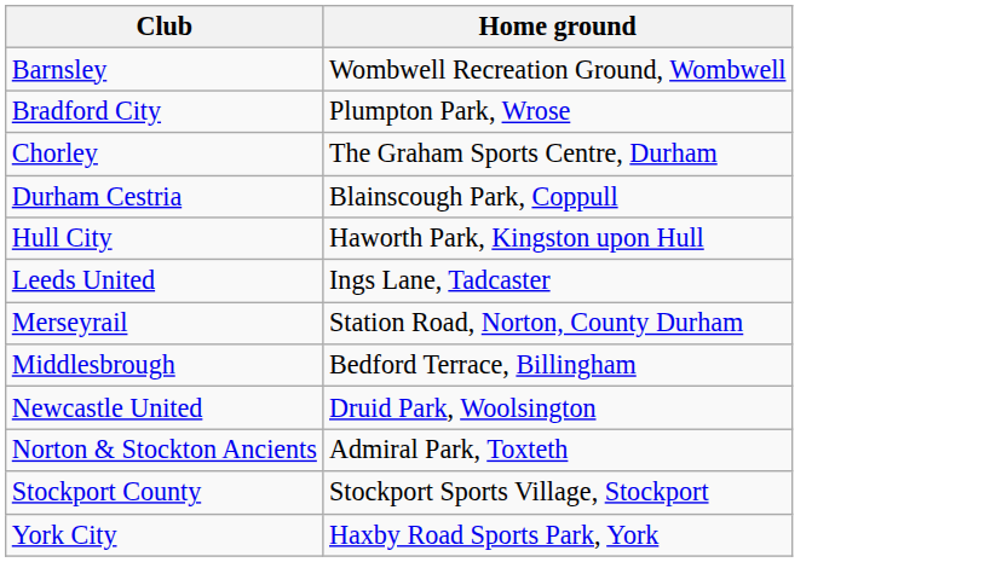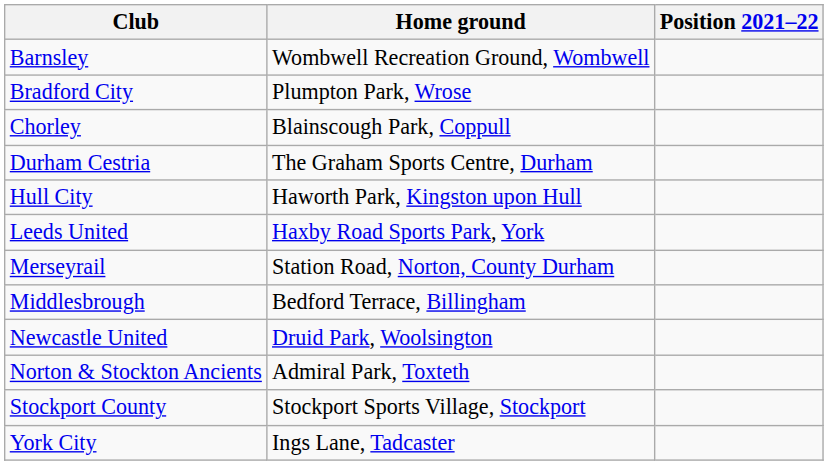+ column: Position 2021–22
Chorley | Home ground: The Graham Sports Centre, Durham -> Blainscough Park, Coppull
Durham Cestria | Home ground: Blainscough Park, Coppull -> The Graham Sports Centre, Durham
Leeds United | Home ground: Ings Lane, Tadcaster -> Haxby Road Sports Park, York
York City | Home ground: Haxby Road Sports Park, York -> Ings Lane, Tadcaster
